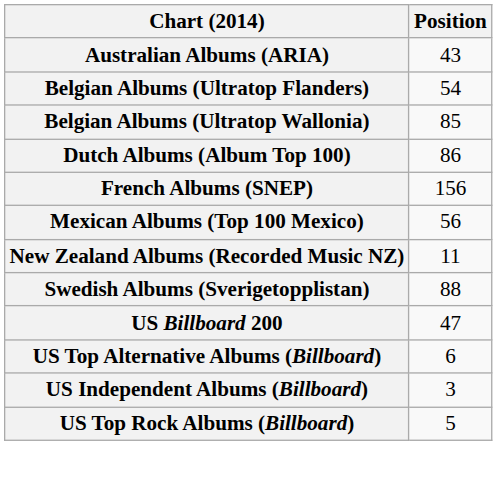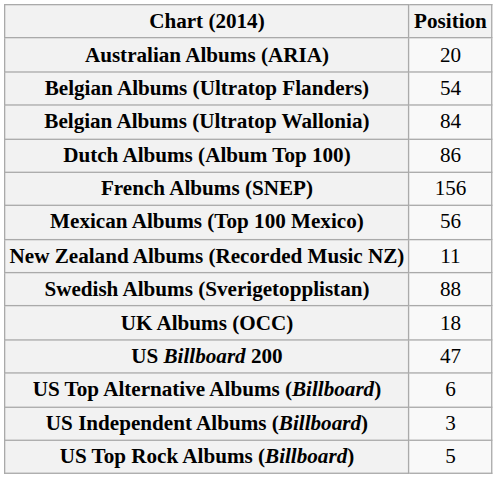Australian Albums (ARIA) | Position: 43 -> 20
Belgian Albums (Ultratop Wallonia) | Position: 85 -> 84
+ row: UK Albums (OCC) | 18
